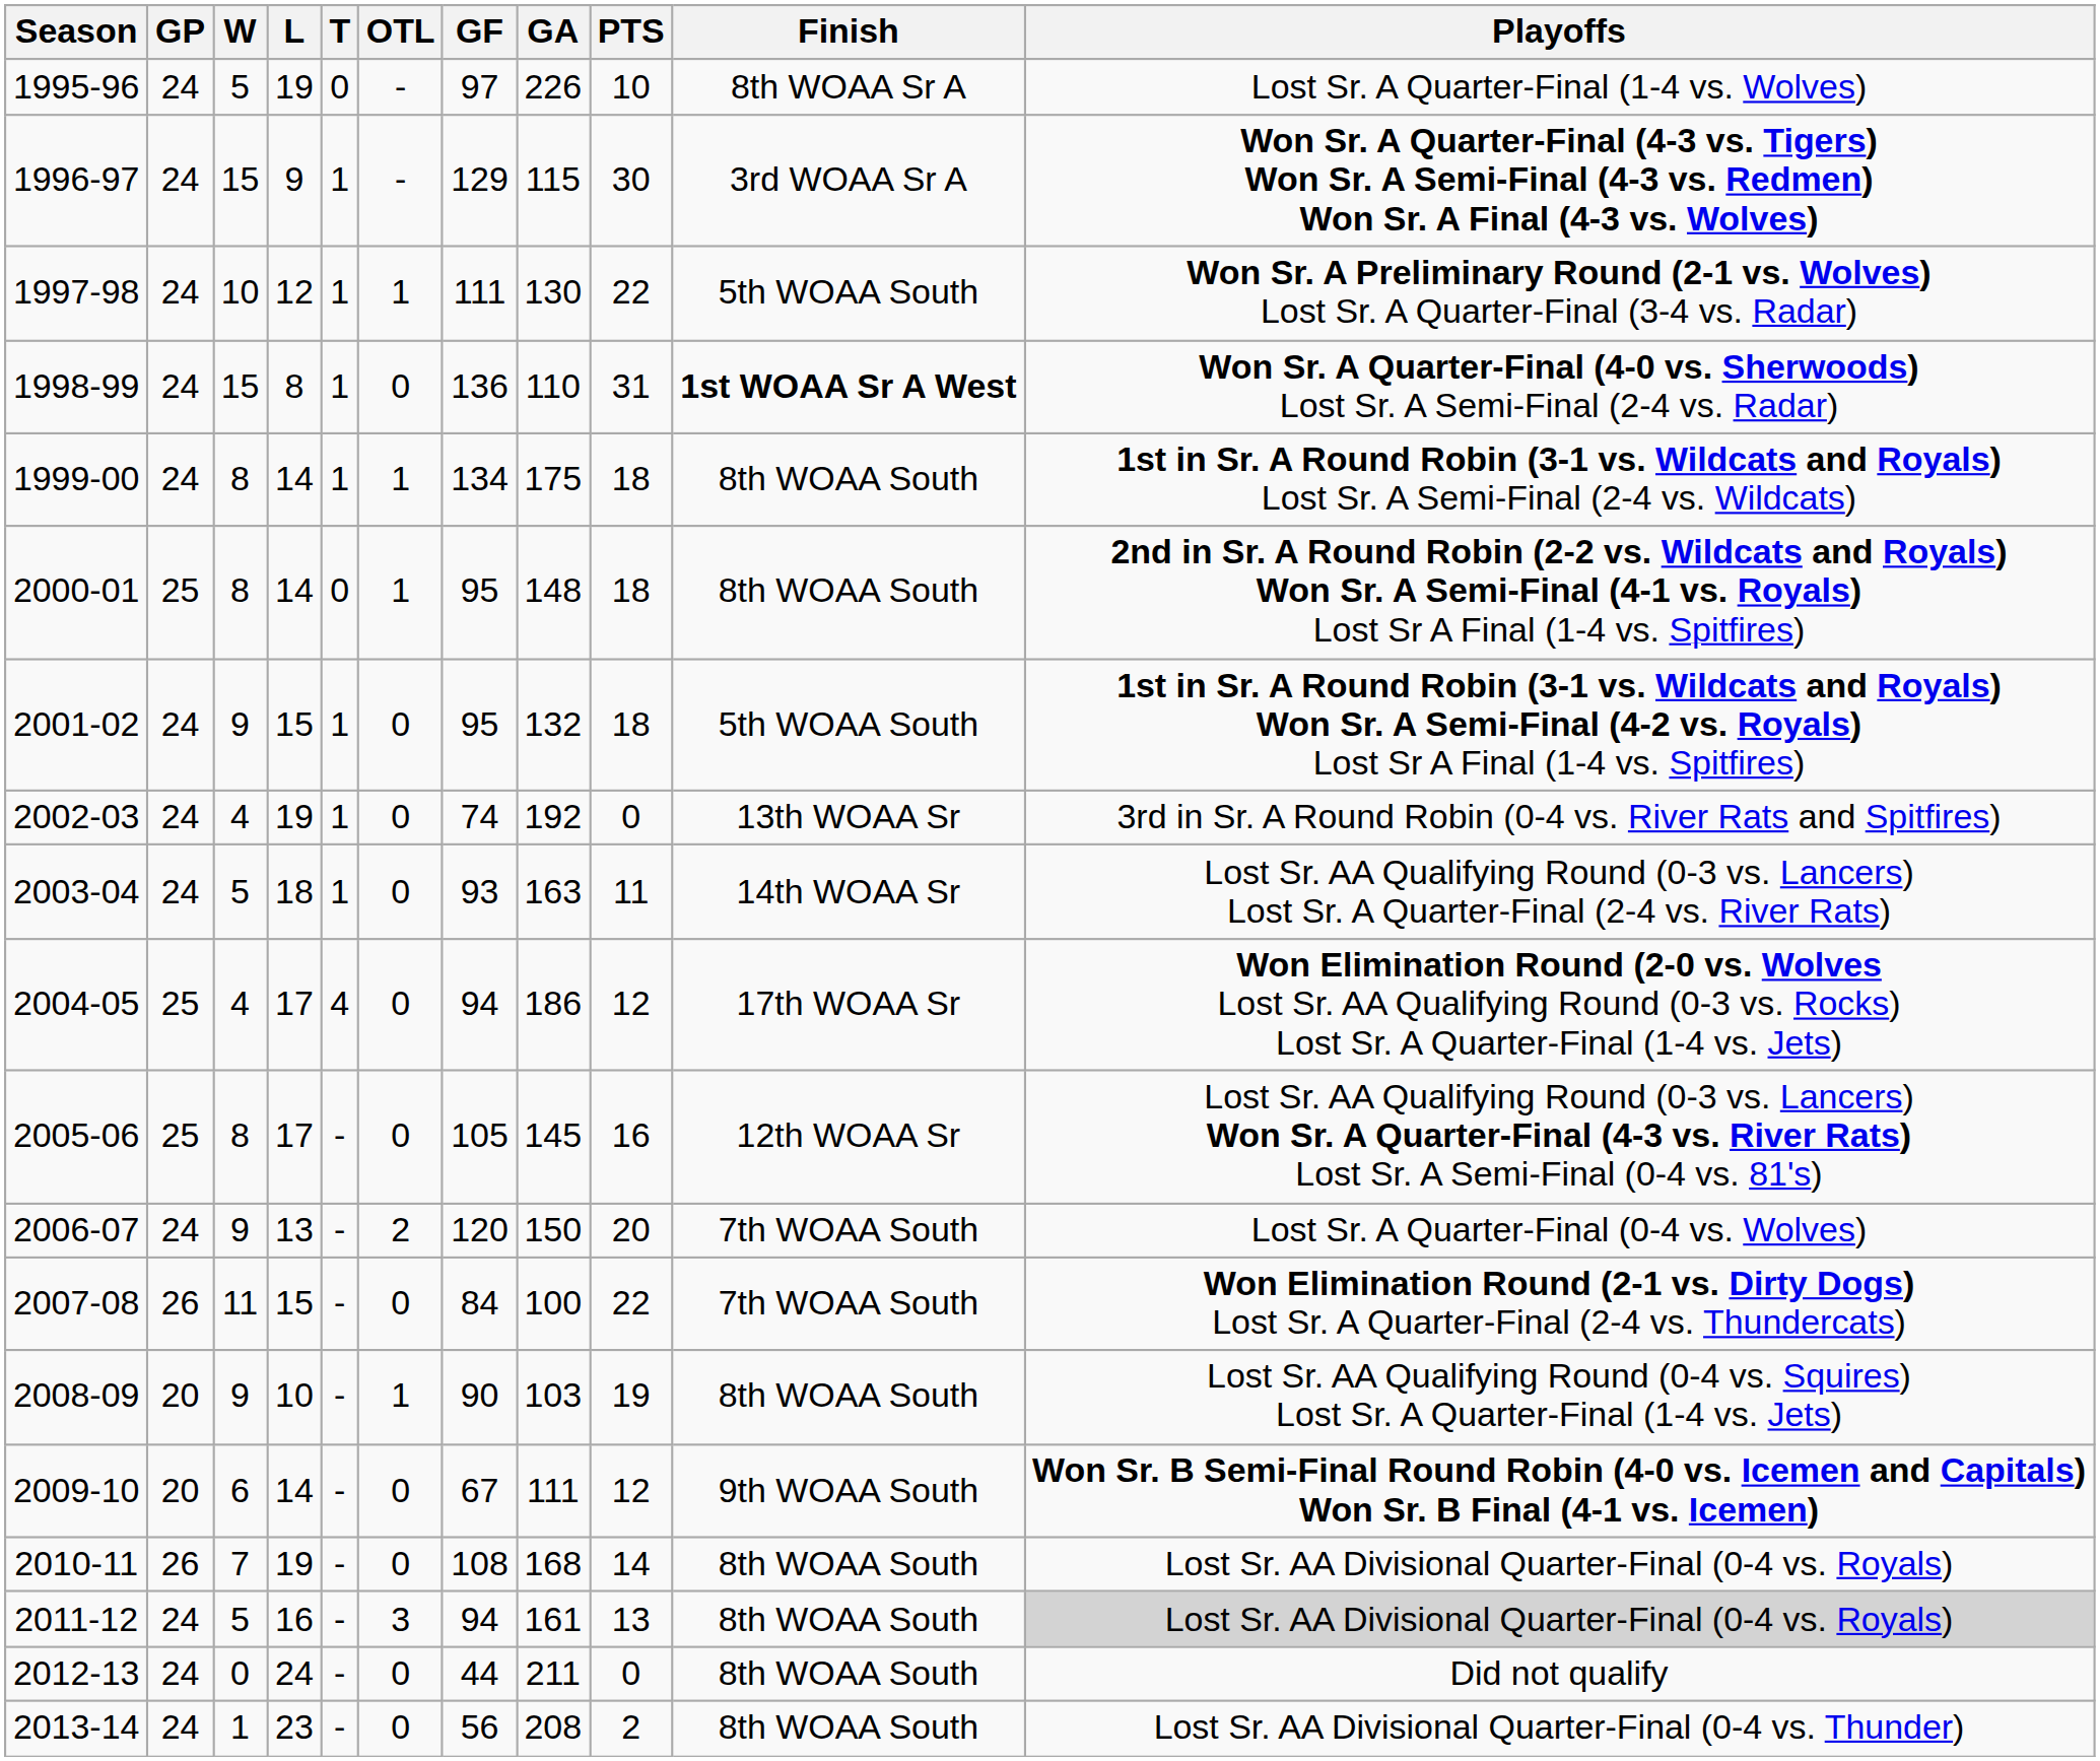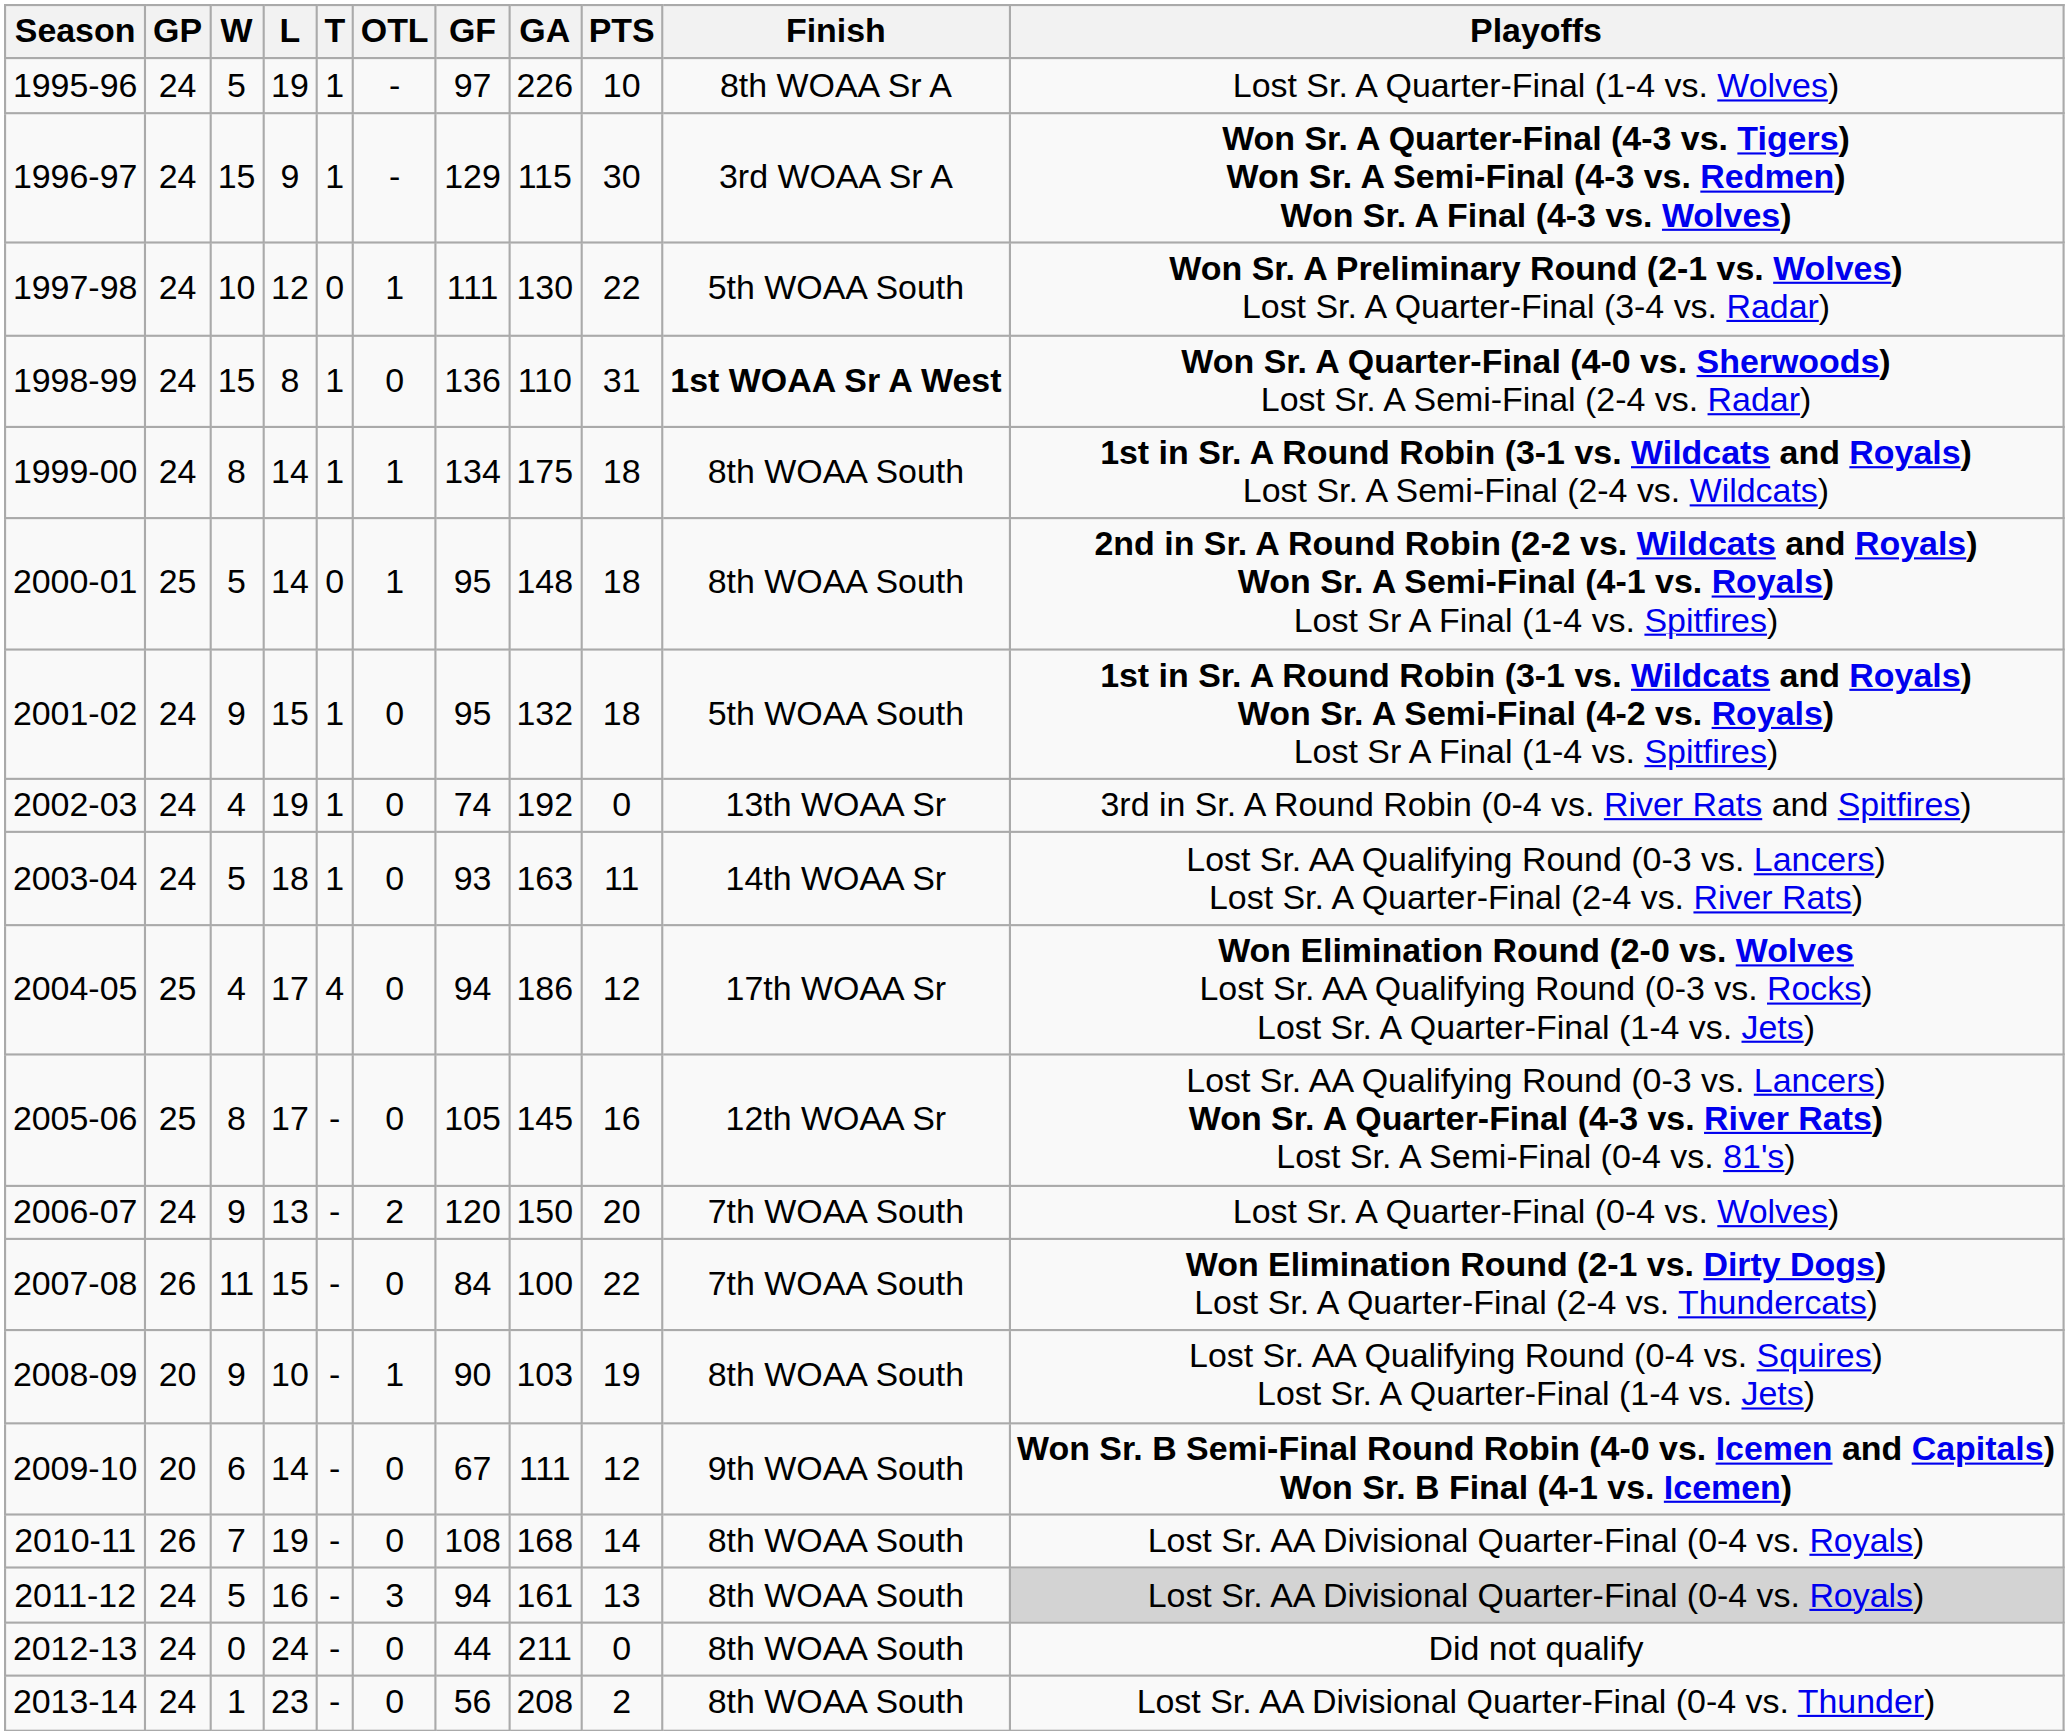1995-96 | T: 0 -> 1
1997-98 | T: 1 -> 0
2000-01 | W: 8 -> 5
